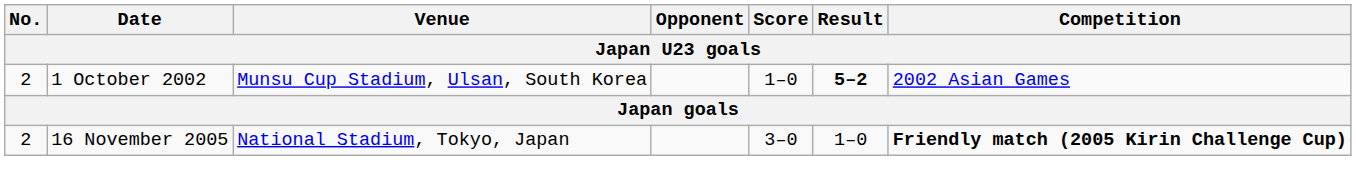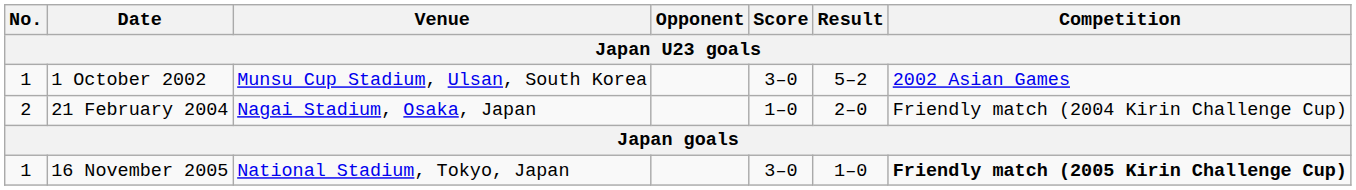1 October 2002 | No.: 2 -> 1
1 October 2002 | Score: 1–0 -> 3–0
1 October 2002 | Result: bold -> normal
+ row: 2 | 21 February 2004 | Nagai Stadium, Osaka, Japan | 1–0 | 2–0 | Friendly match (2004 Kirin Challenge Cup)
16 November 2005 | No.: 2 -> 1
